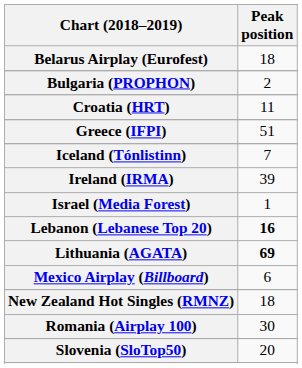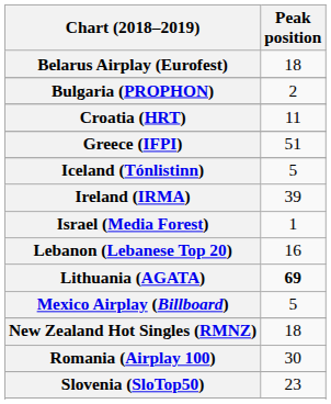Iceland (Tónlistinn) | Peak position: 7 -> 5
Lebanon (Lebanese Top 20) | Peak position: bold -> normal
Mexico Airplay (Billboard) | Peak position: 6 -> 5
Slovenia (SloTop50) | Peak position: 20 -> 23
